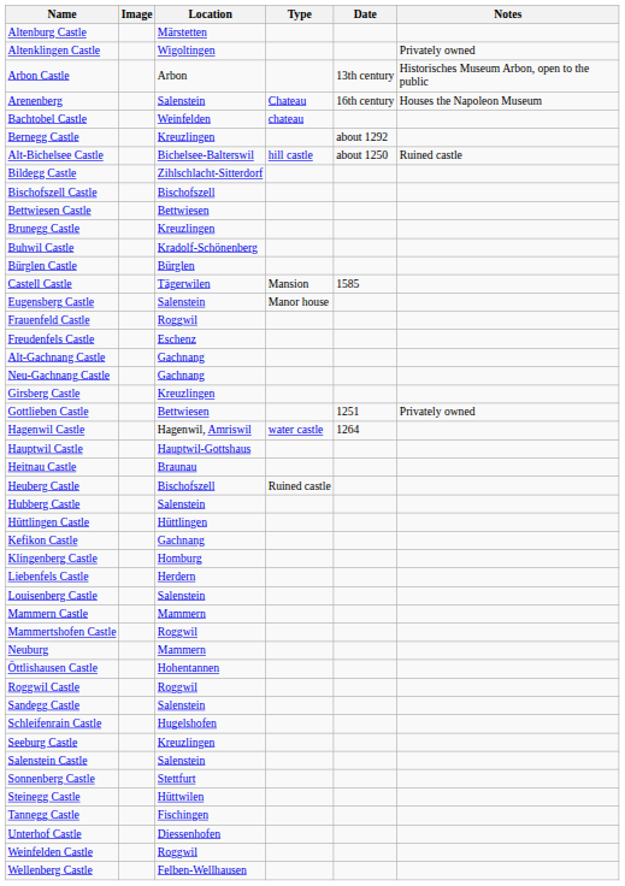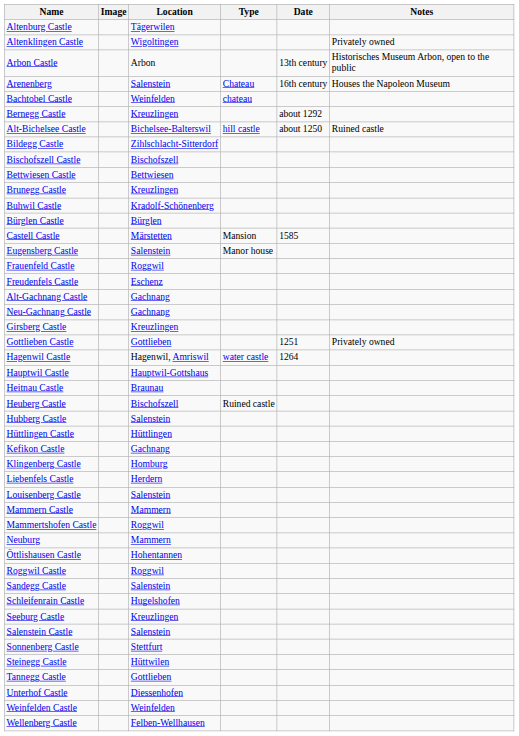Altenburg Castle | Location: Märstetten -> Tägerwilen
Castell Castle | Location: Tägerwilen -> Märstetten
Gottlieben Castle | Location: Bettwiesen -> Gottlieben
Tannegg Castle | Location: Fischingen -> Gottlieben
Weinfelden Castle | Location: Roggwil -> Weinfelden
